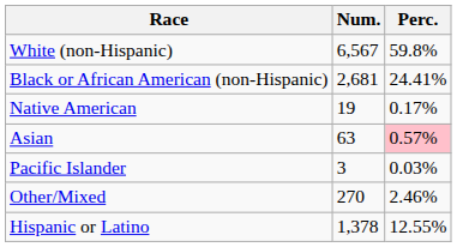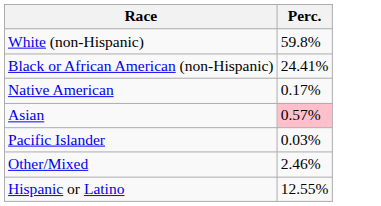- column: Num. | 6,567 | 2,681 | 19 | 63 | 3 | 270 | 1,378
